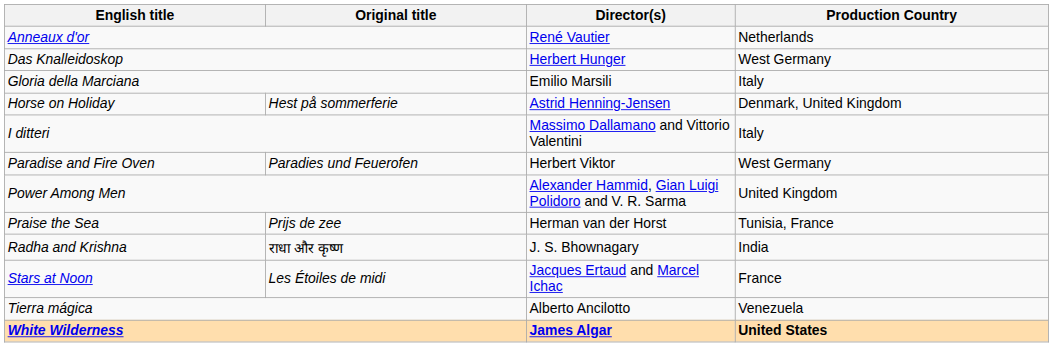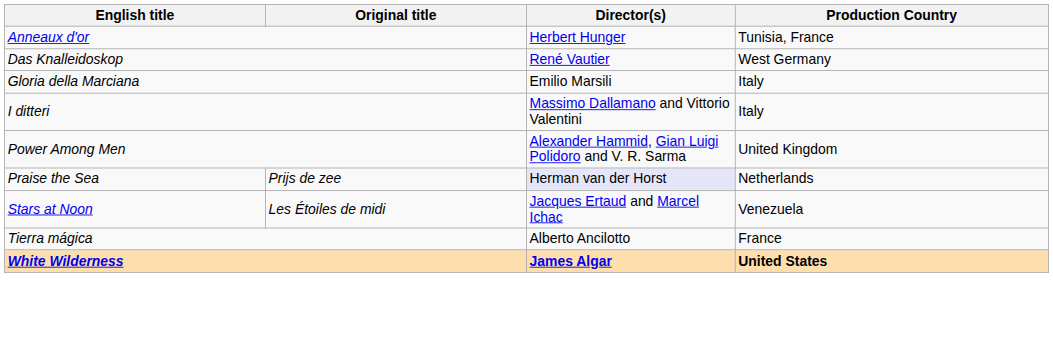Anneaux d'or | Director(s): René Vautier -> Herbert Hunger
Anneaux d'or | Production Country: Netherlands -> Tunisia, France
Das Knalleidoskop | Director(s): Herbert Hunger -> René Vautier
- row: Horse on Holiday | Hest på sommerferie | Astrid Henning-Jensen | Denmark, United Kingdom
- row: Paradise and Fire Oven | Paradies und Feuerofen | Herbert Viktor | West Germany
Praise the Sea | Director(s): no background -> lavender background
Praise the Sea | Production Country: Tunisia, France -> Netherlands
- row: Radha and Krishna | राधा और कृष्ण | J. S. Bhownagary | India
Stars at Noon | Production Country: France -> Venezuela
Tierra mágica | Production Country: Venezuela -> France
